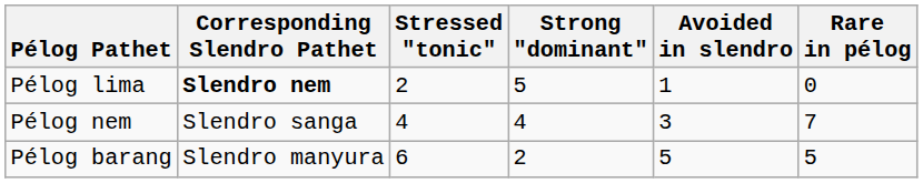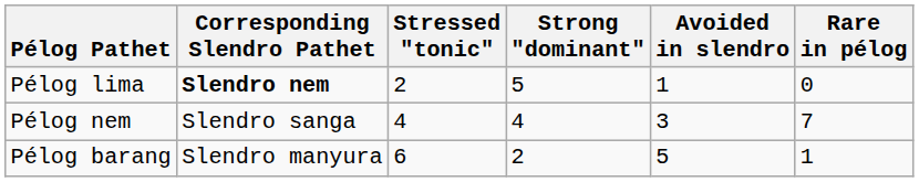Pélog barang | Rare in pélog: 5 -> 1
